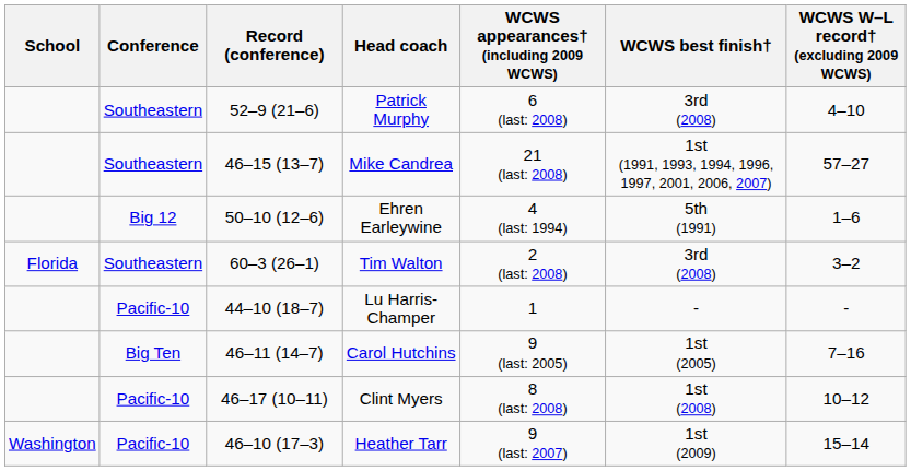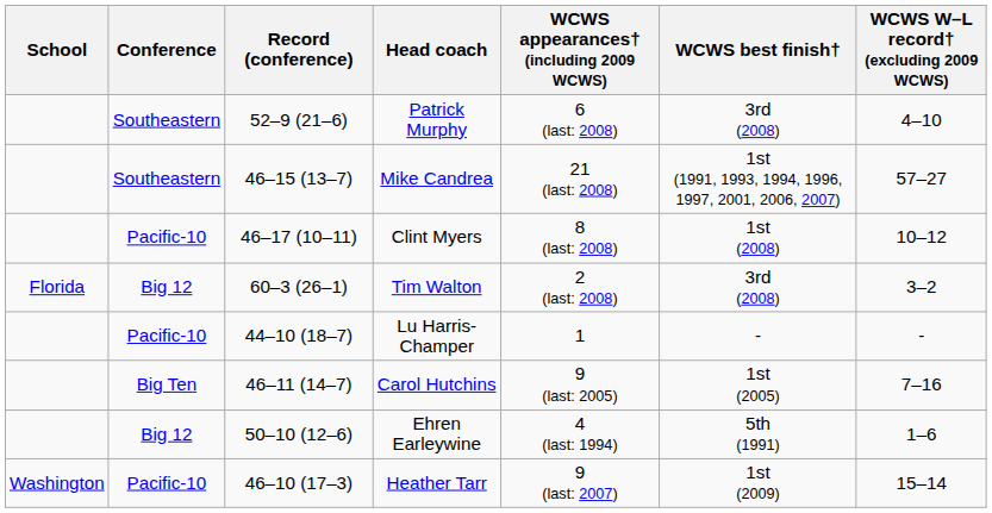rows swapped: Clint Myers <-> Ehren Earleywine
Tim Walton | Conference: Southeastern -> Big 12
